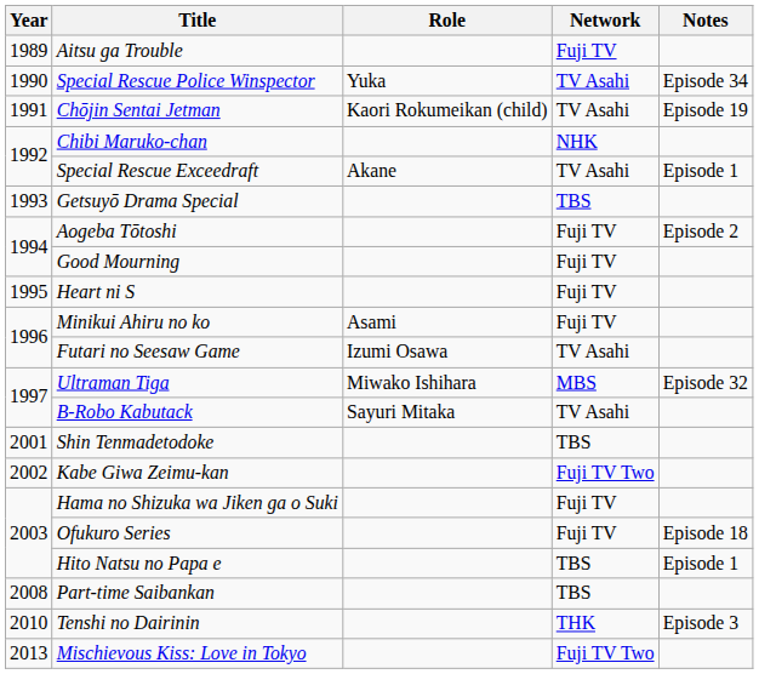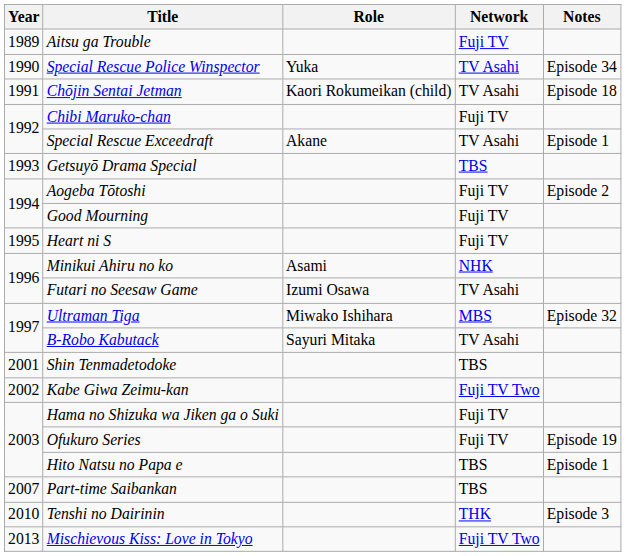Chōjin Sentai Jetman | Notes: Episode 19 -> Episode 18
Chibi Maruko-chan | Network: NHK -> Fuji TV
Minikui Ahiru no ko | Network: Fuji TV -> NHK
Ofukuro Series | Notes: Episode 18 -> Episode 19
Part-time Saibankan | Year: 2008 -> 2007
